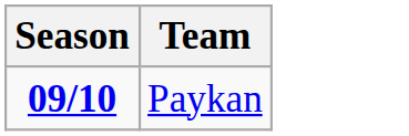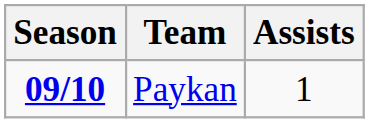+ column: Assists | 1
